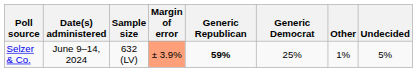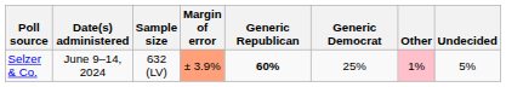Selzer & Co. | Generic Republican: 59% -> 60%
Selzer & Co. | Other: no background -> pink background
